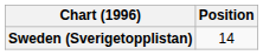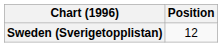Sweden (Sverigetopplistan) | Position: 14 -> 12
